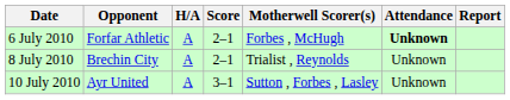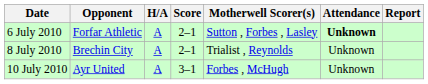6 July 2010 | Motherwell Scorer(s): Forbes , McHugh -> Sutton , Forbes , Lasley
10 July 2010 | Motherwell Scorer(s): Sutton , Forbes , Lasley -> Forbes , McHugh
